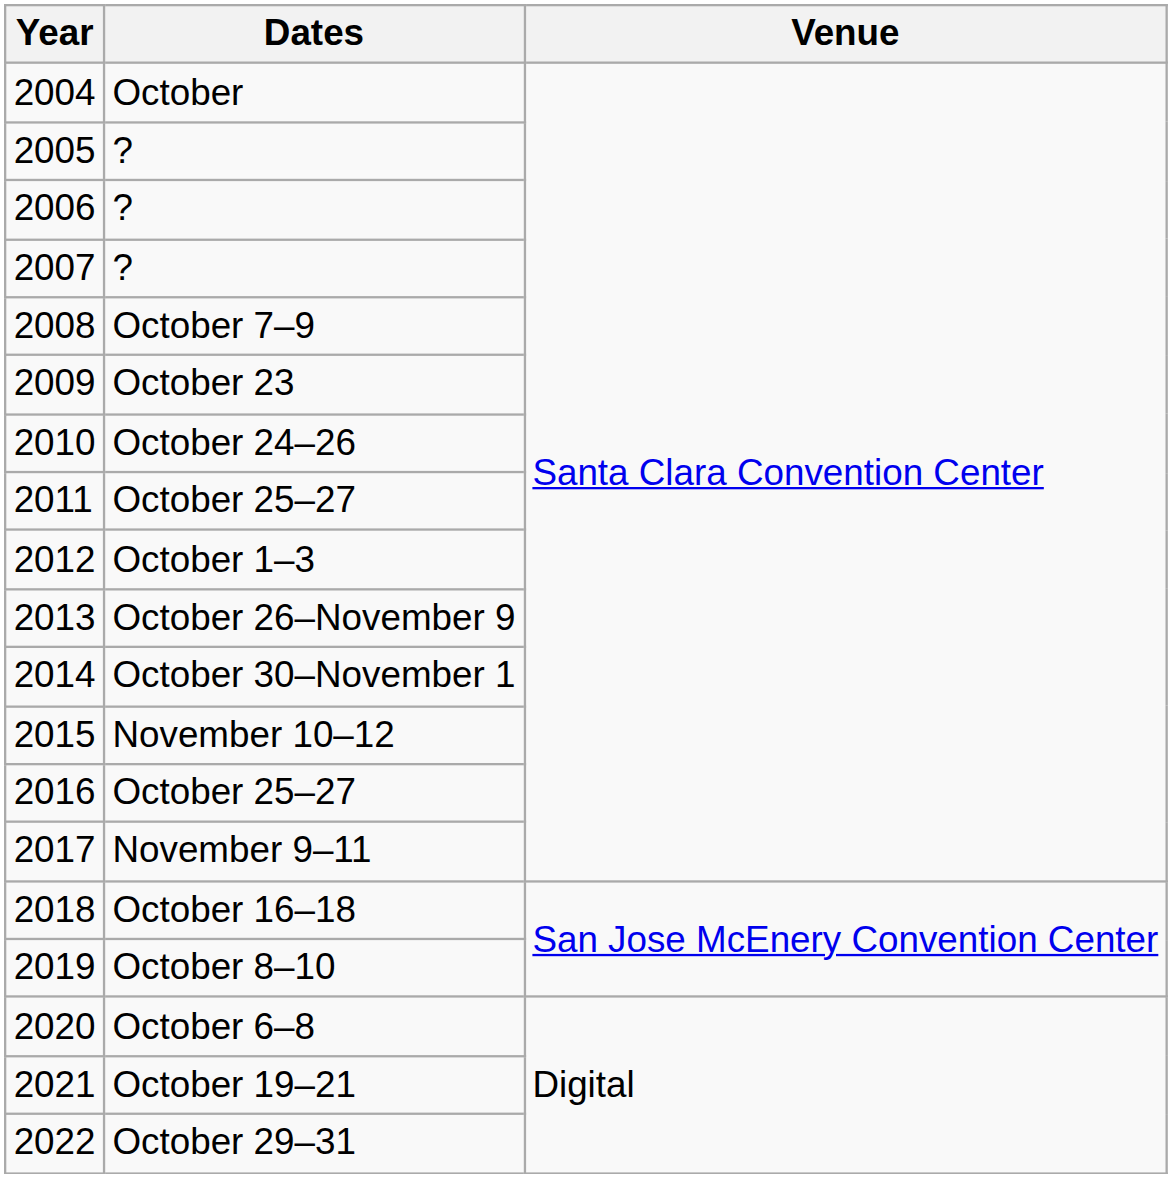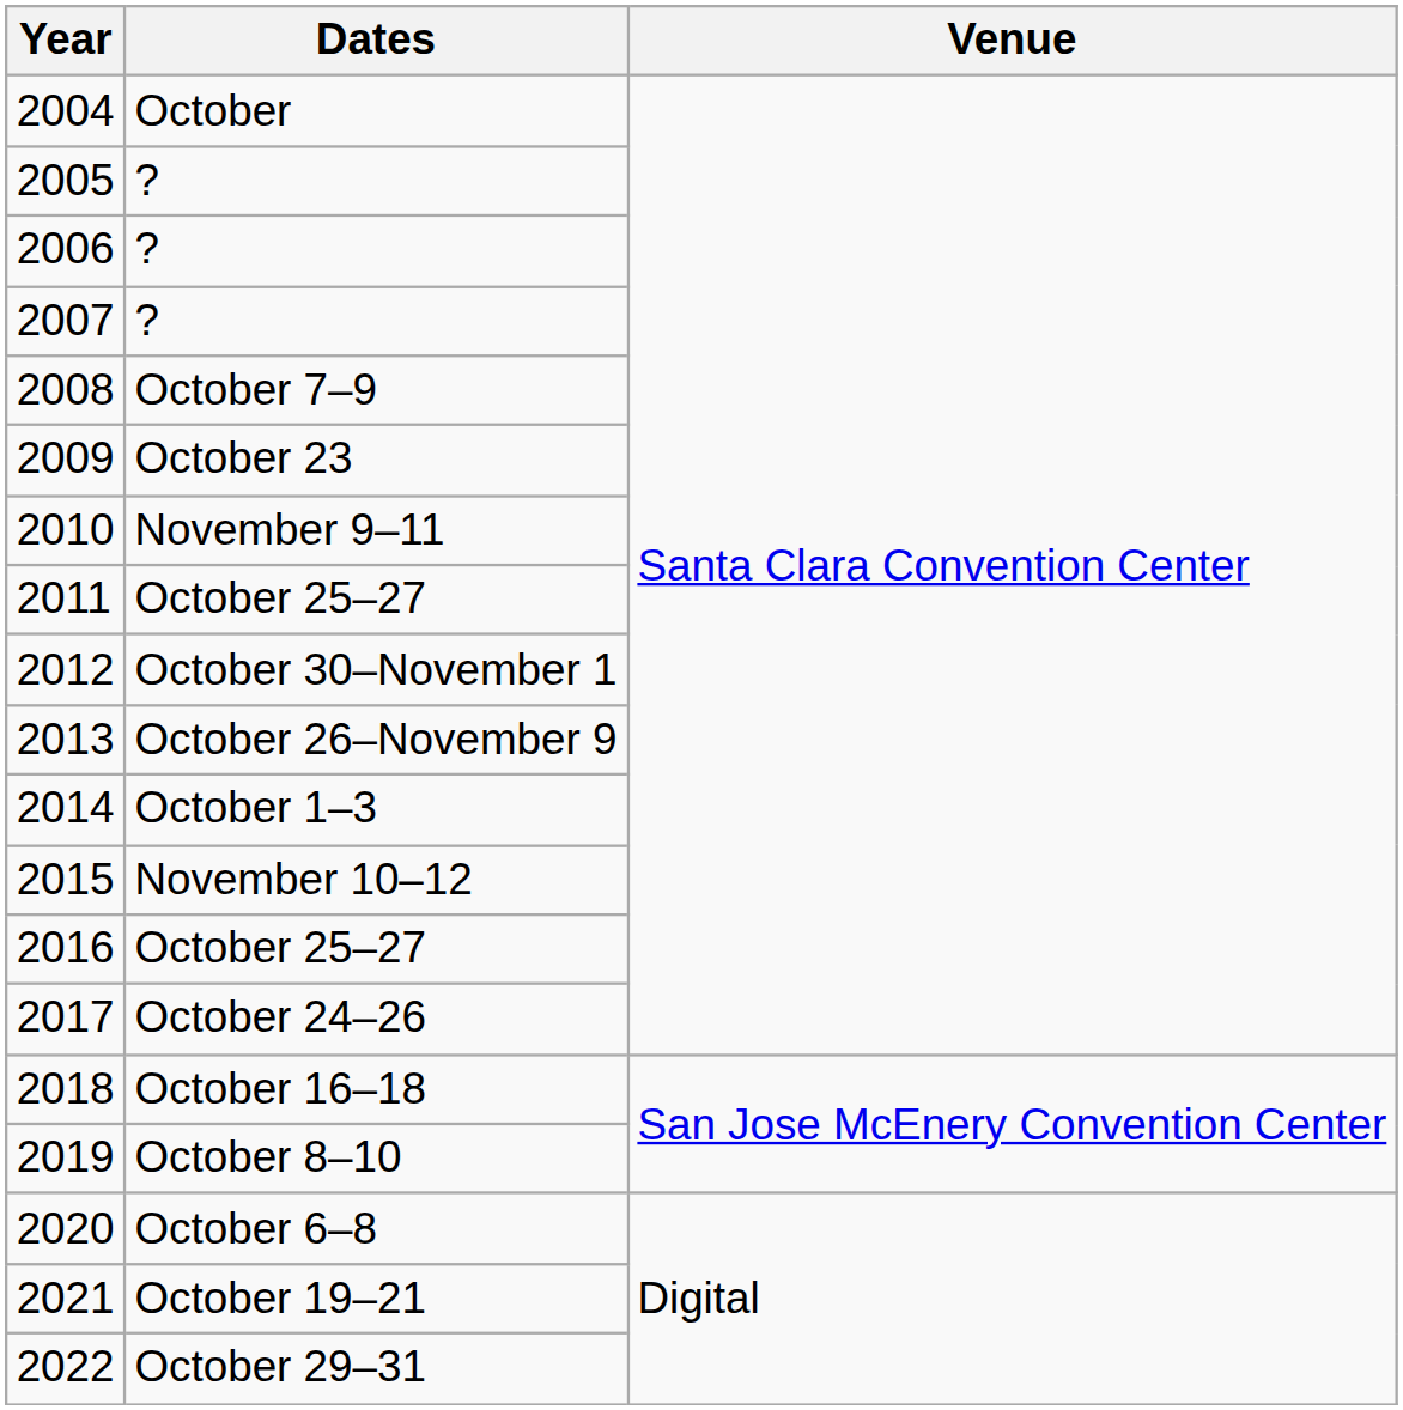2010 | Dates: October 24–26 -> November 9–11
2012 | Dates: October 1–3 -> October 30–November 1
2014 | Dates: October 30–November 1 -> October 1–3
2017 | Dates: November 9–11 -> October 24–26
